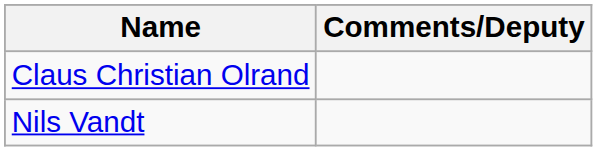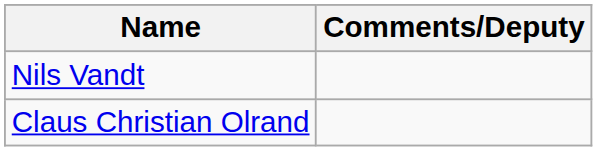rows swapped: Claus Christian Olrand <-> Nils Vandt
